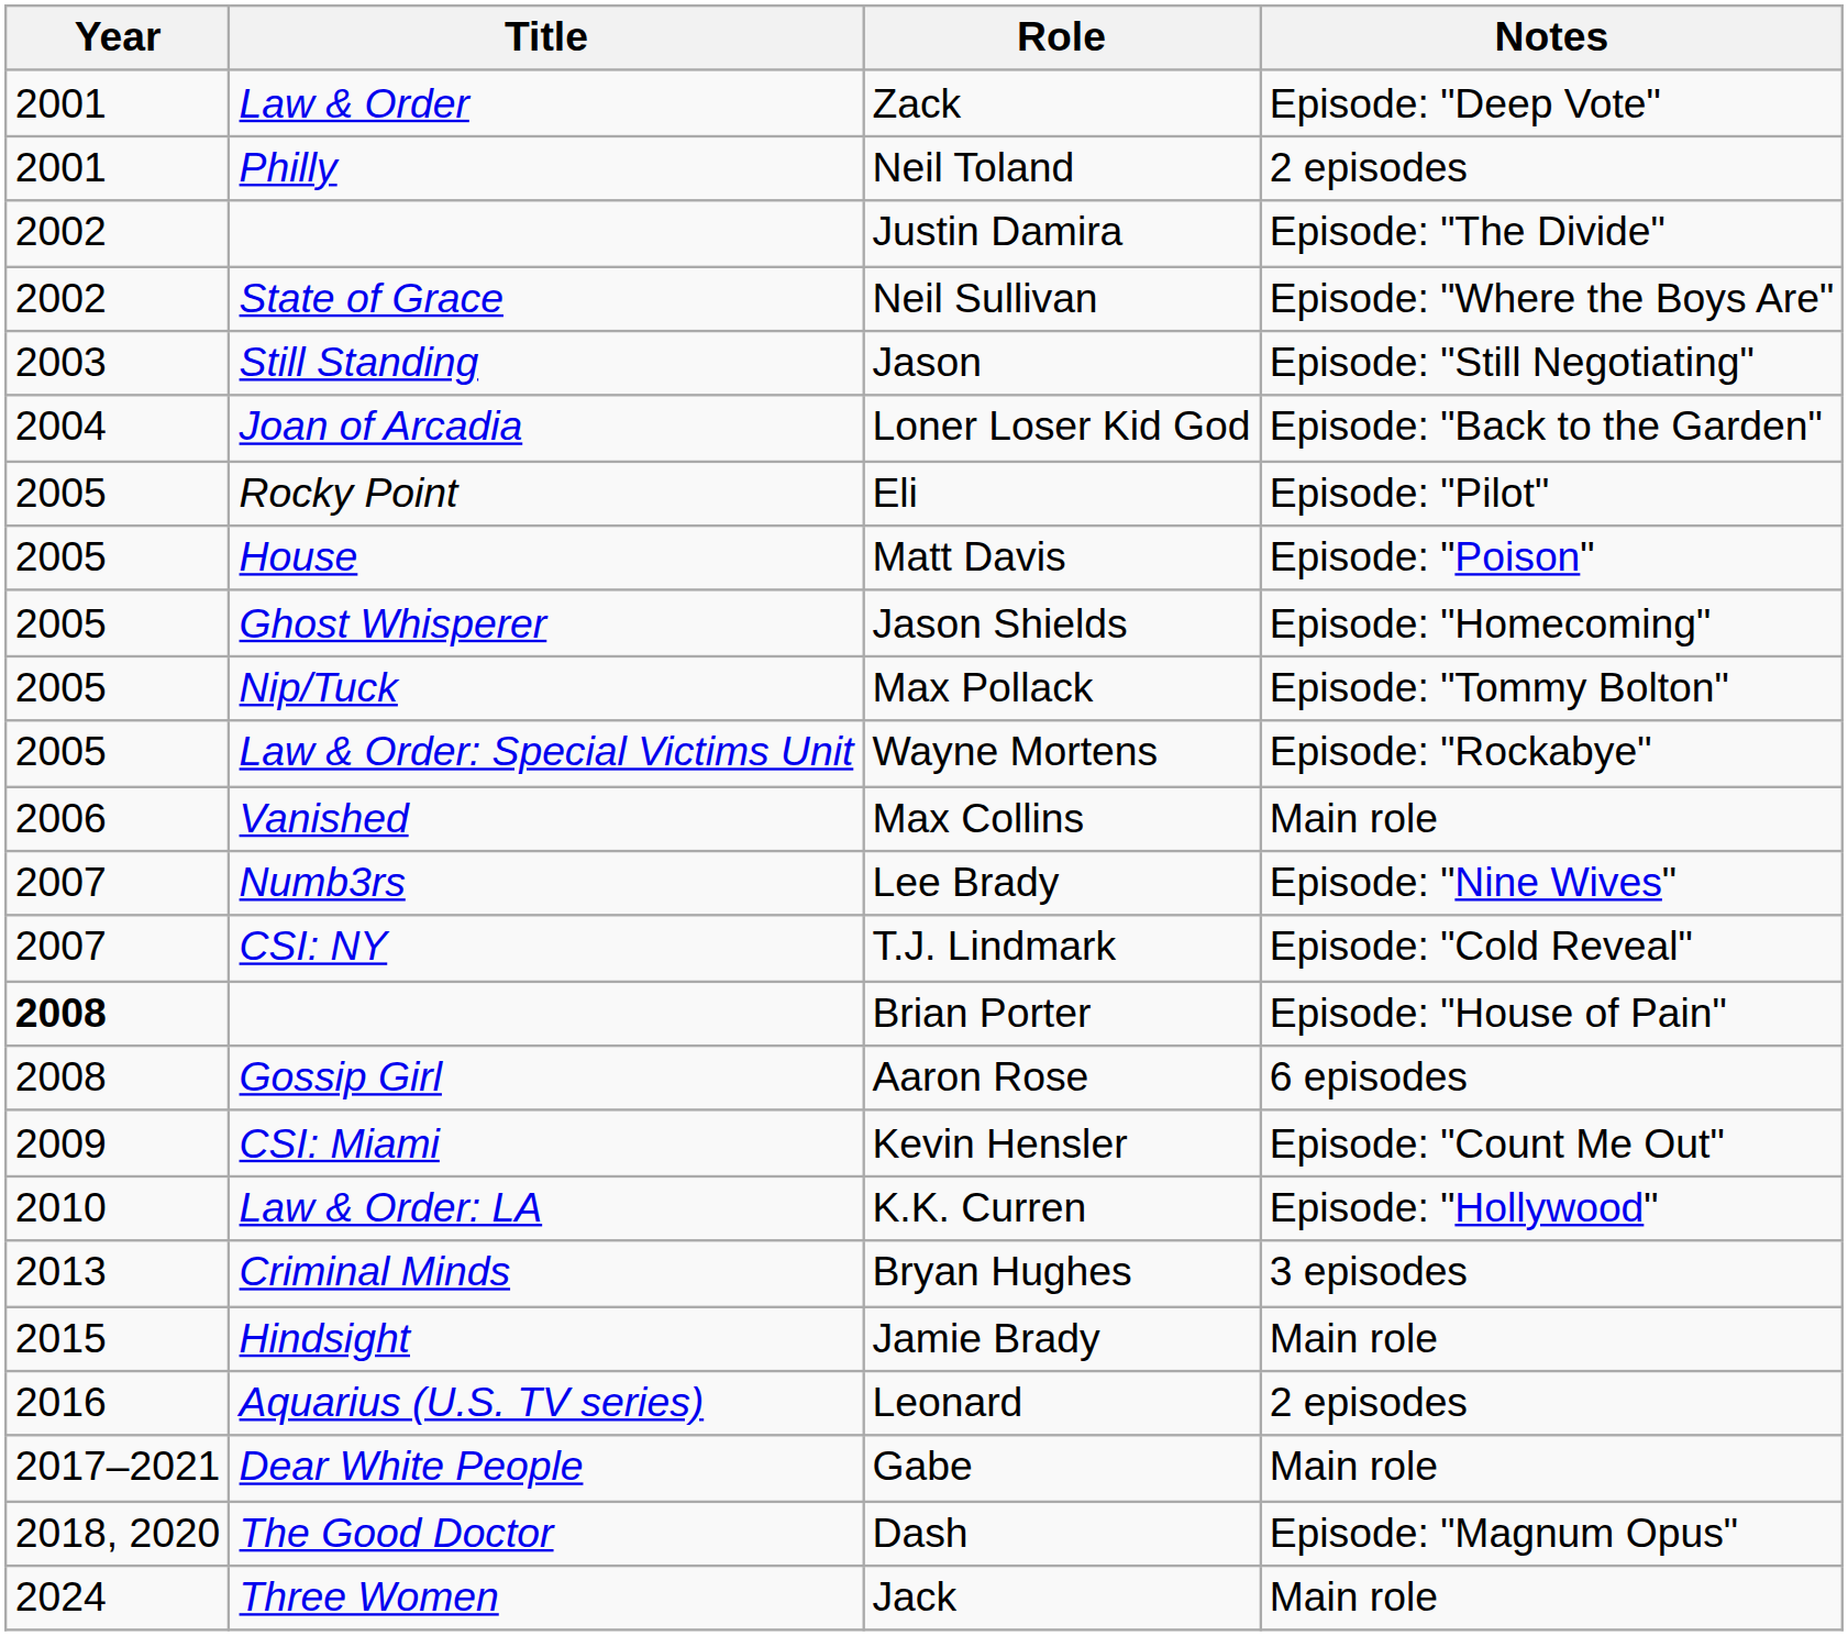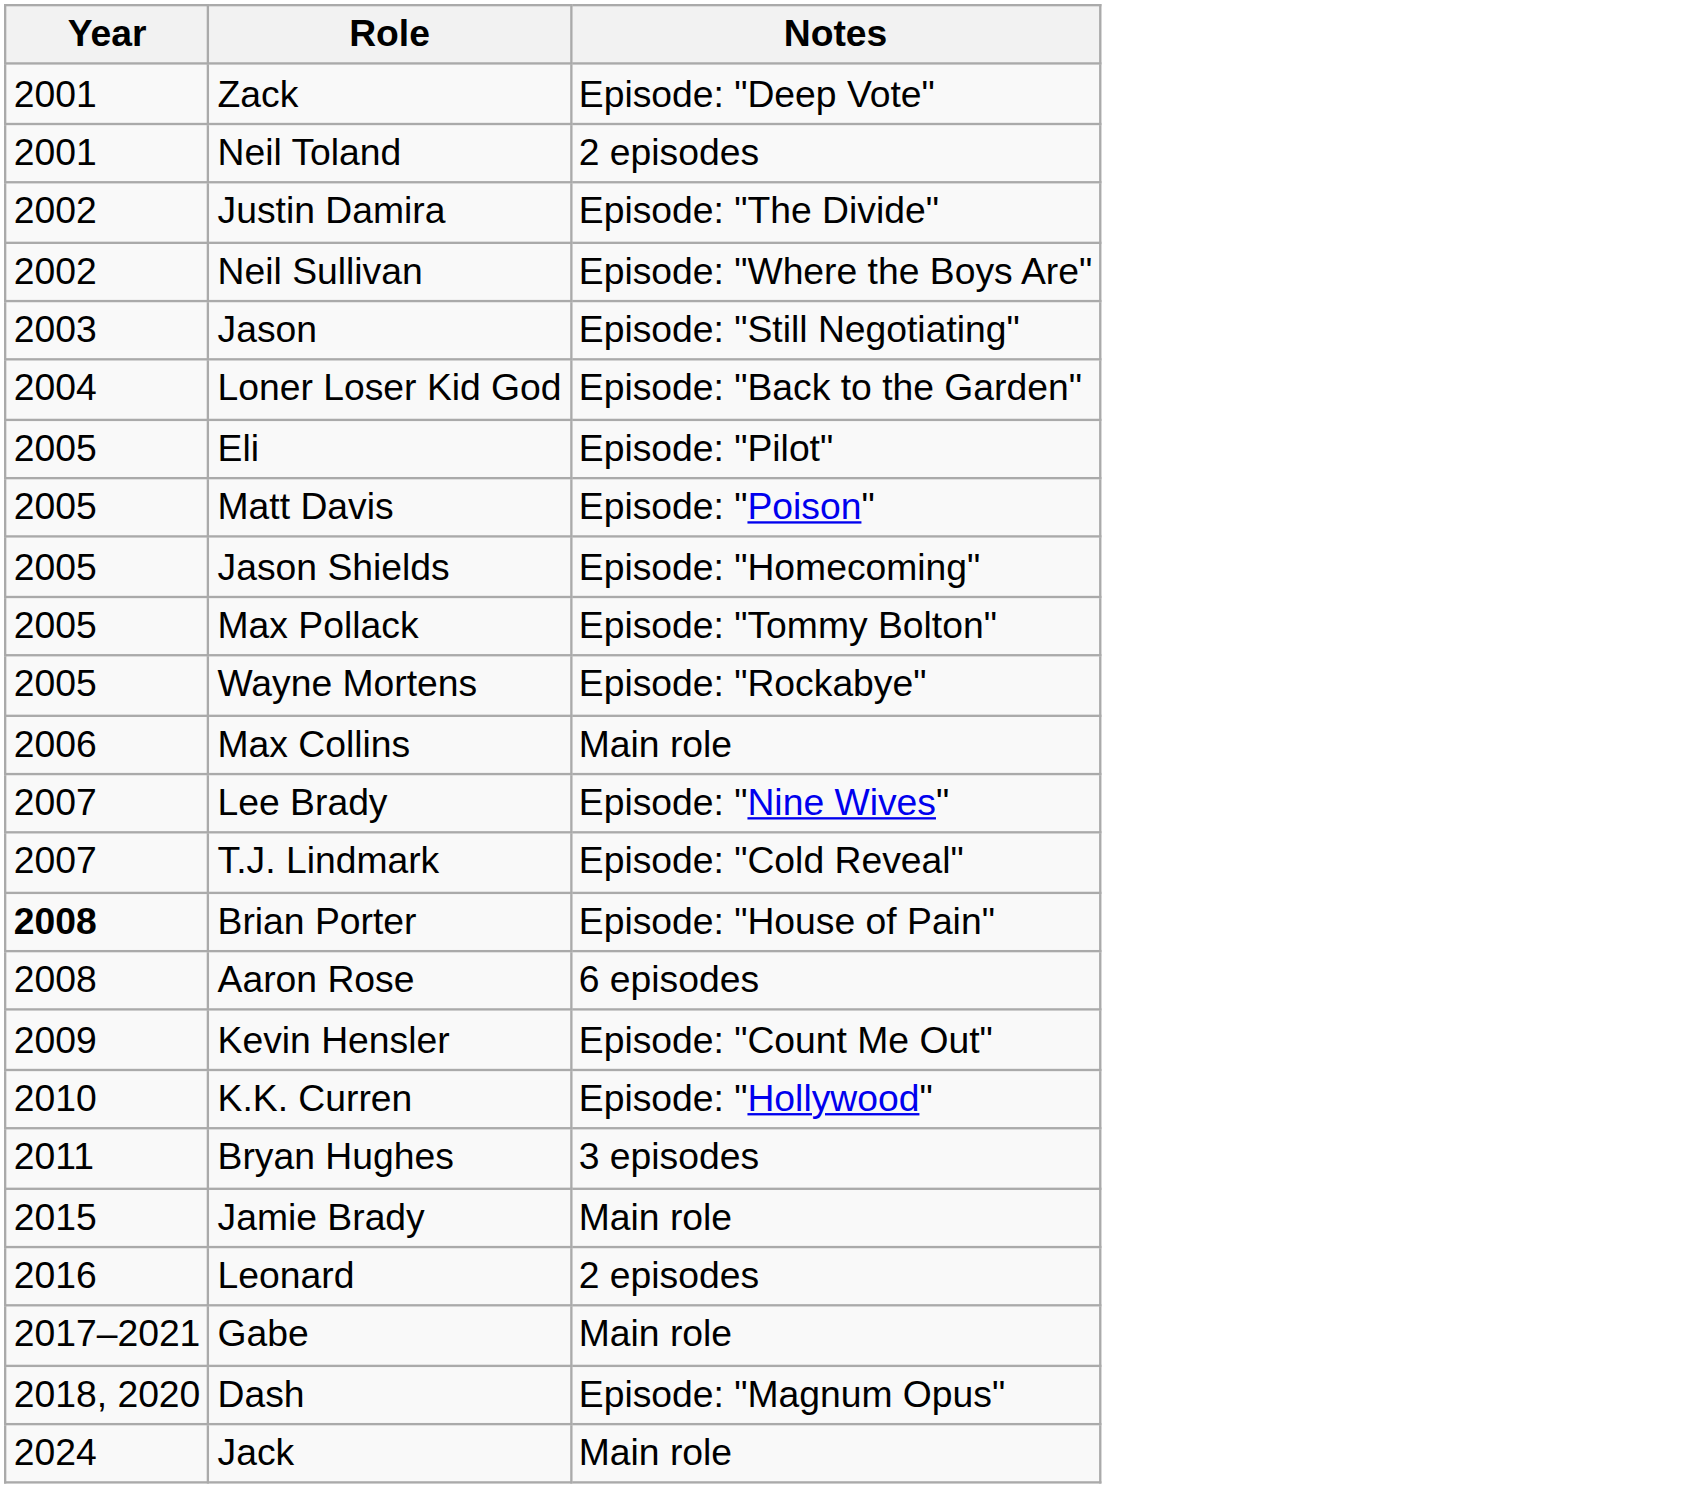- column: Title | Law & Order | Philly | State of Grace | Still Standing | Joan of Arcadia | Rocky Point | House | Ghost Whisperer | Nip/Tuck | Law & Order: Special Victims Unit | Vanished | Numb3rs | CSI: NY | Gossip Girl | CSI: Miami | Law & Order: LA | Criminal Minds | Hindsight | Aquarius (U.S. TV series) | Dear White People | The Good Doctor | Three Women
Bryan Hughes | Year: 2013 -> 2011
